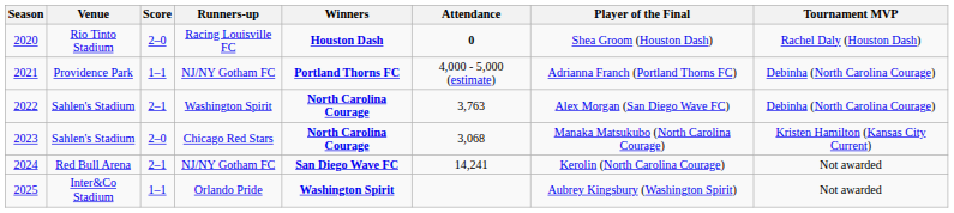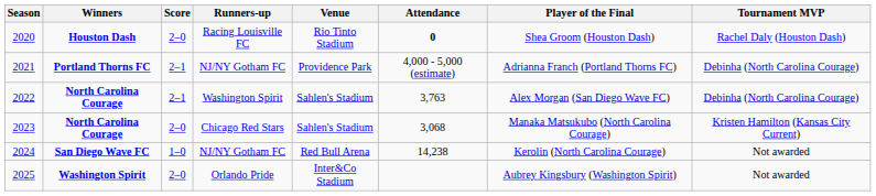columns swapped: Winners <-> Venue
2021 | Score: 1–1 -> 2–1
2024 | Score: 2–1 -> 1–0
2024 | Attendance: 14,241 -> 14,238
2025 | Score: 1–1 -> 2–0
